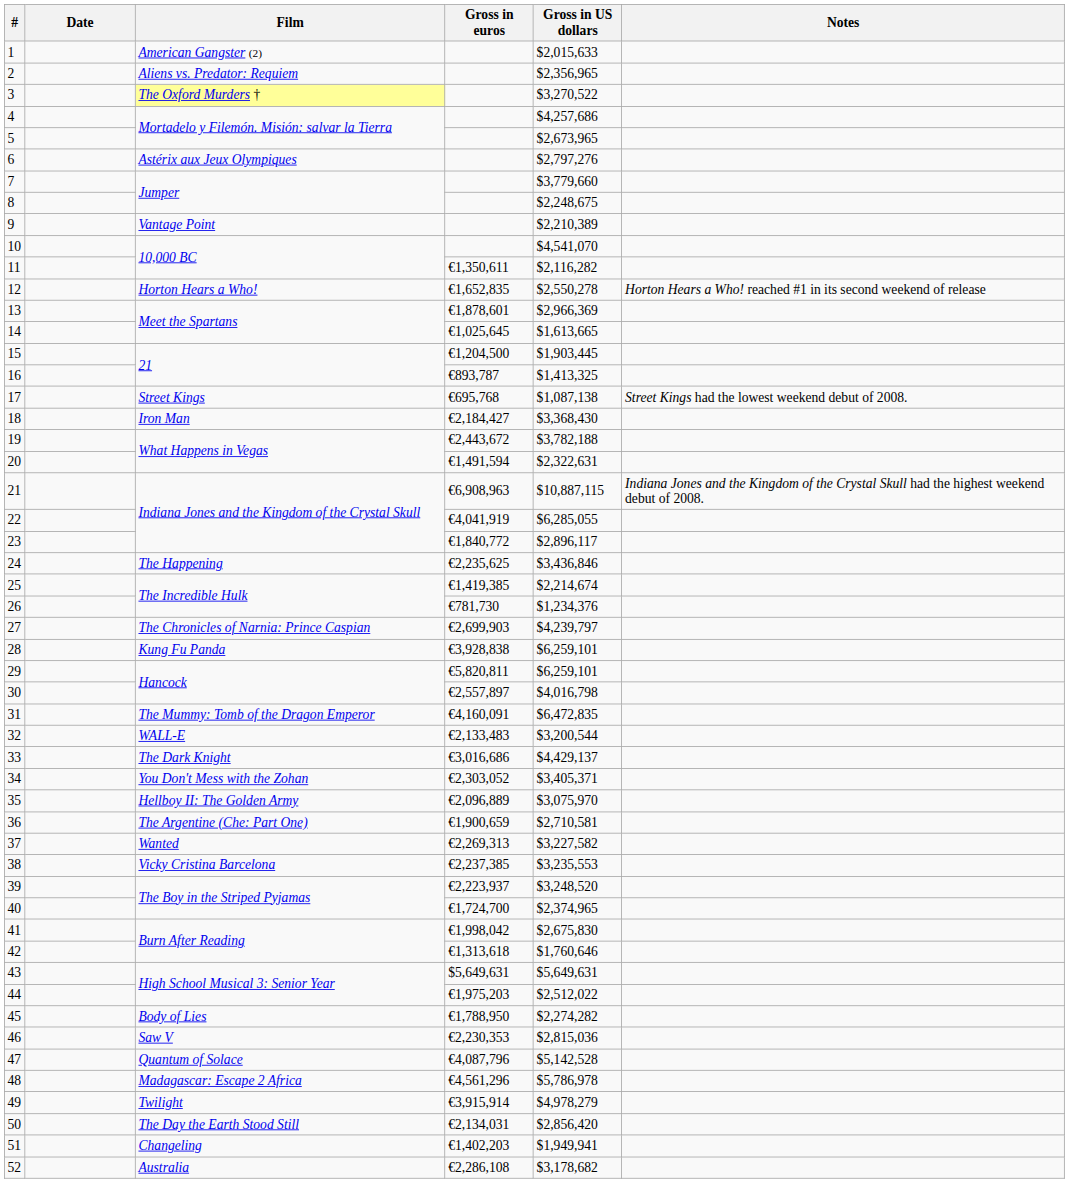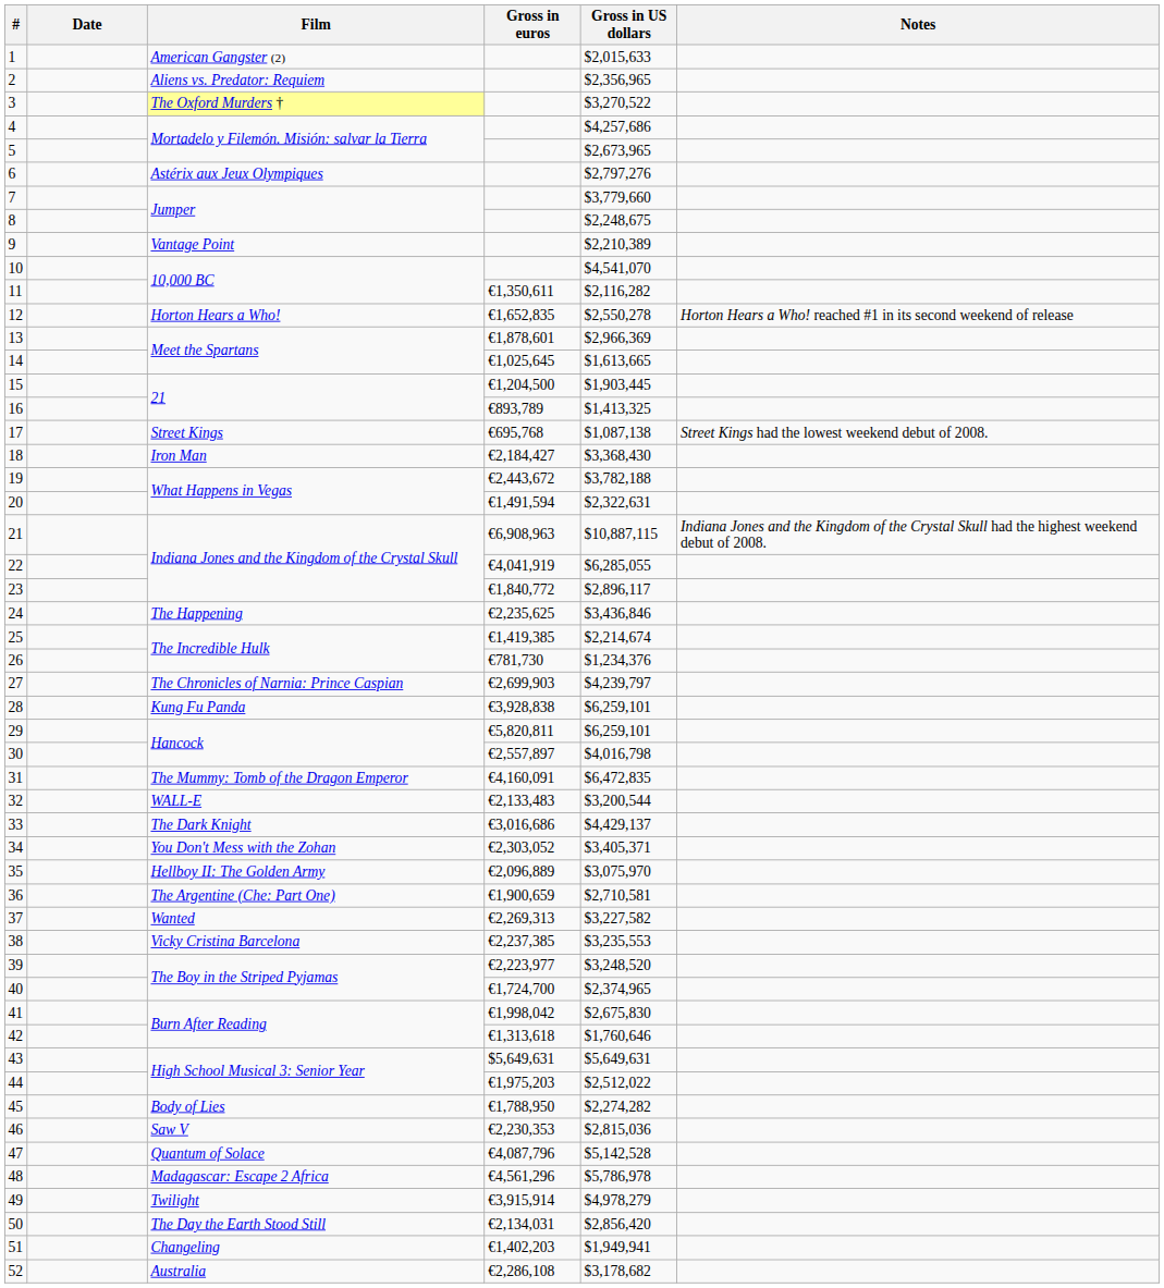16 | Gross in euros: €893,787 -> €893,789
39 | Gross in euros: €2,223,937 -> €2,223,977
